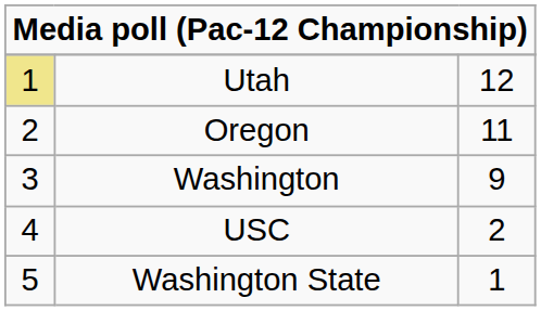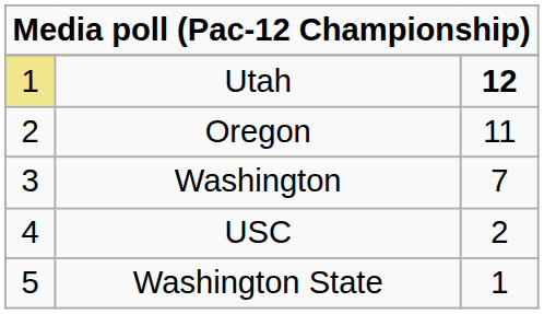Utah | column 3: normal -> bold
Washington | column 3: 9 -> 7
